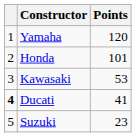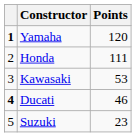Yamaha | column 1: normal -> bold
Honda | Points: 101 -> 111
Ducati | Points: 41 -> 46
